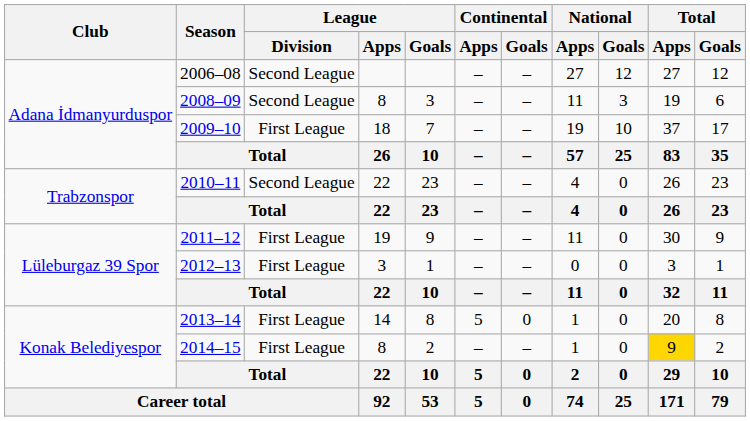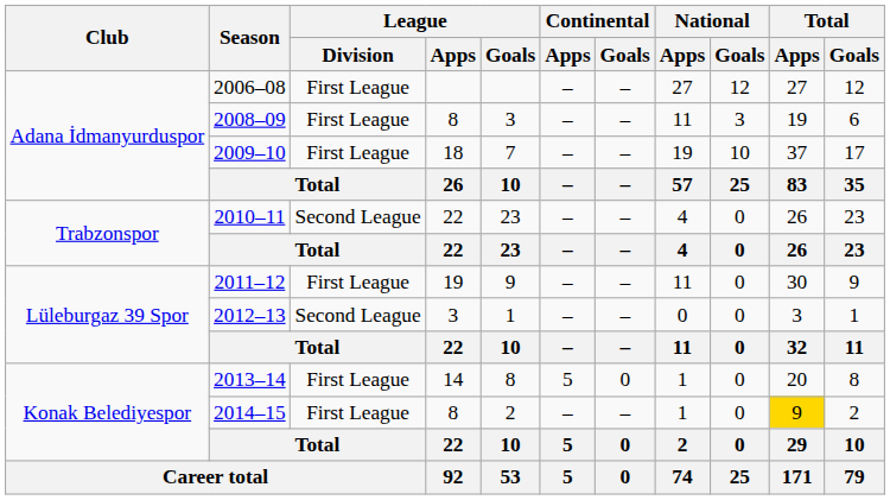2006–08 | League / Division: Second League -> First League
2008–09 | League / Division: Second League -> First League
2012–13 | League / Division: First League -> Second League
